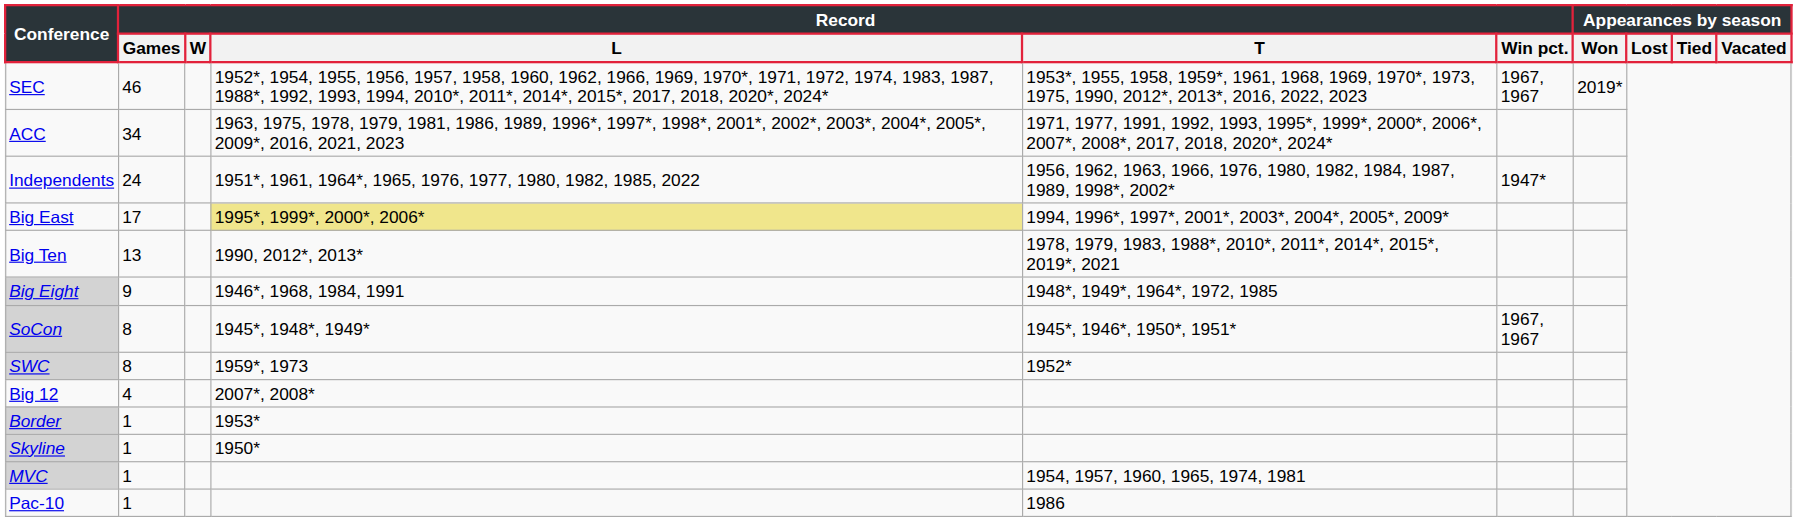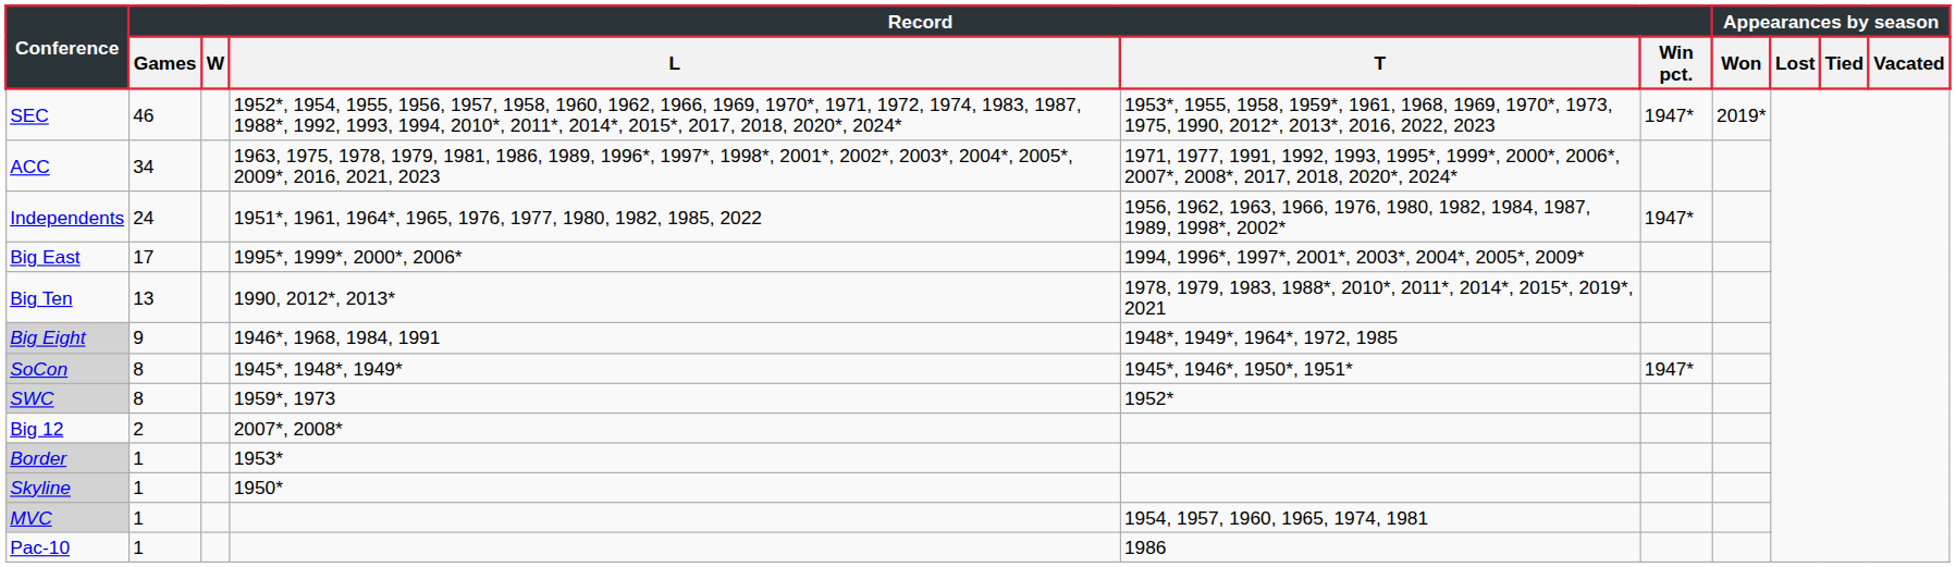SEC | Record / Win pct.: 1967, 1967 -> 1947*
Big East | Record / L: khaki background -> no background
SoCon | Record / Win pct.: 1967, 1967 -> 1947*
Big 12 | Record / Games: 4 -> 2
